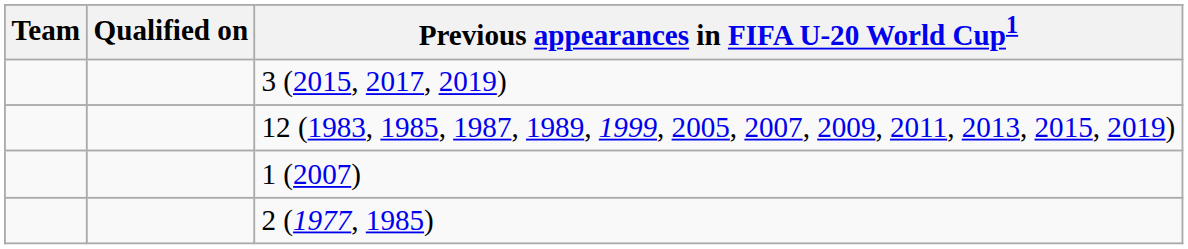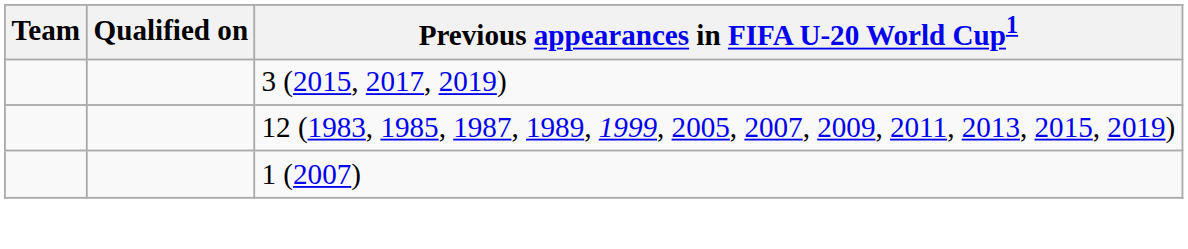- row: 2 (1977, 1985)
